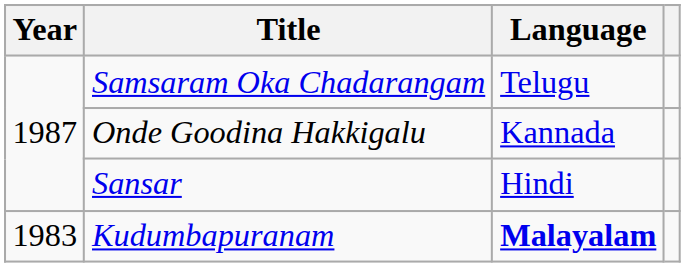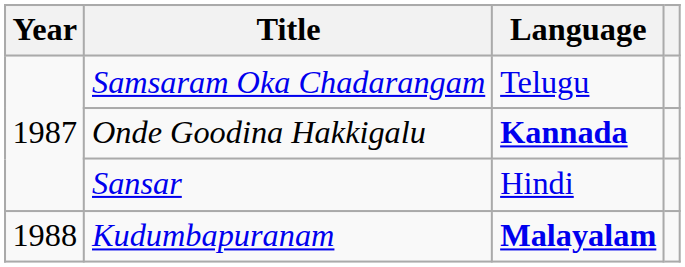Onde Goodina Hakkigalu | Language: normal -> bold
Kudumbapuranam | Year: 1983 -> 1988
